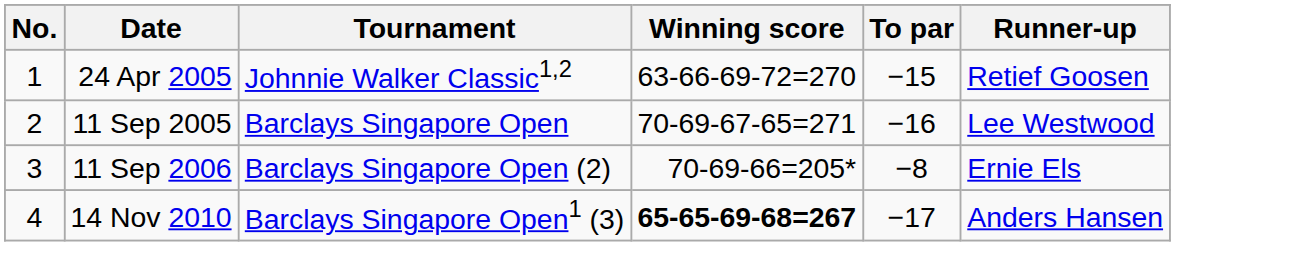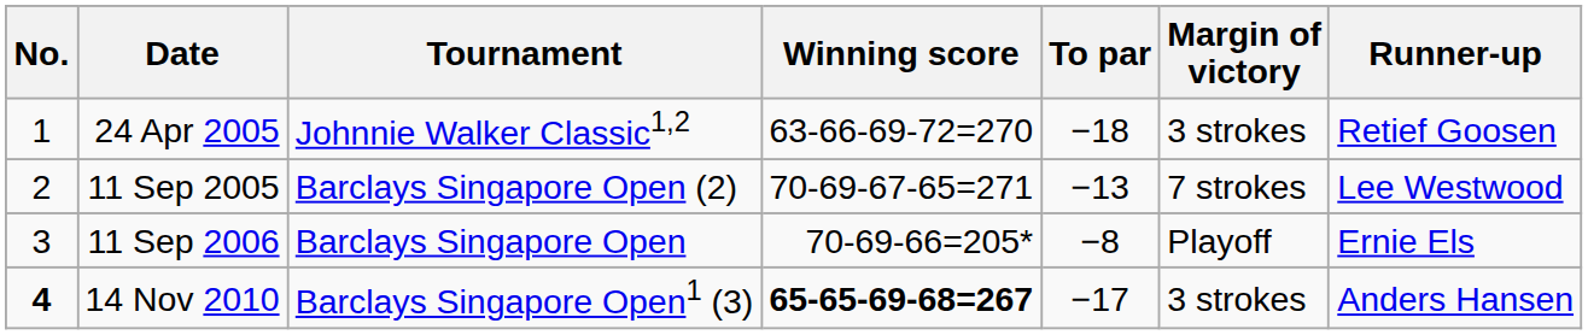+ column: Margin of victory | 3 strokes | 7 strokes | Playoff | 3 strokes
24 Apr 2005 | To par: −15 -> −18
11 Sep 2005 | Tournament: Barclays Singapore Open -> Barclays Singapore Open (2)
11 Sep 2005 | To par: −16 -> −13
11 Sep 2006 | Tournament: Barclays Singapore Open (2) -> Barclays Singapore Open
14 Nov 2010 | No.: normal -> bold
